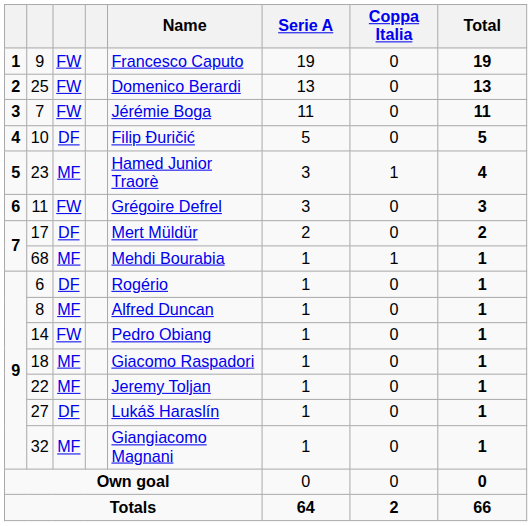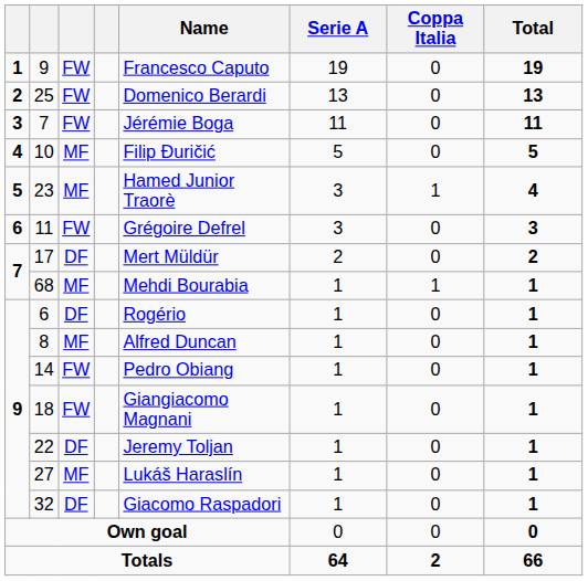10 | column 3: DF -> MF
18 | column 3: MF -> FW
18 | Name: Giacomo Raspadori -> Giangiacomo Magnani
22 | column 3: MF -> DF
27 | column 3: DF -> MF
32 | column 3: MF -> DF
32 | Name: Giangiacomo Magnani -> Giacomo Raspadori
